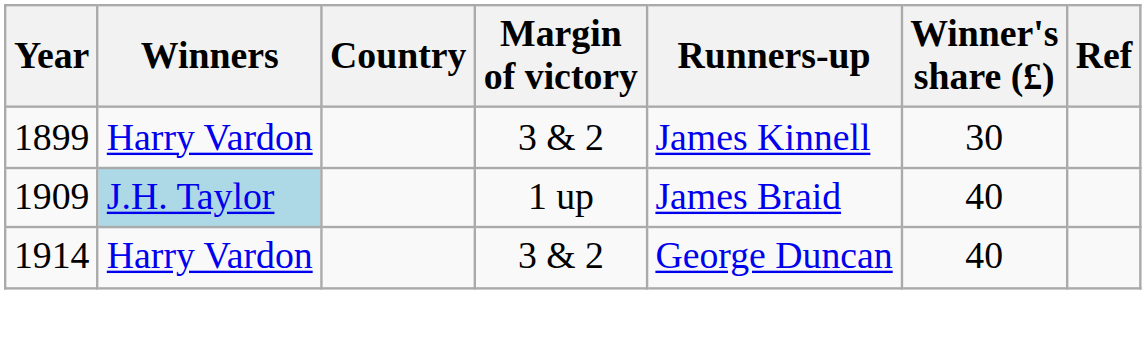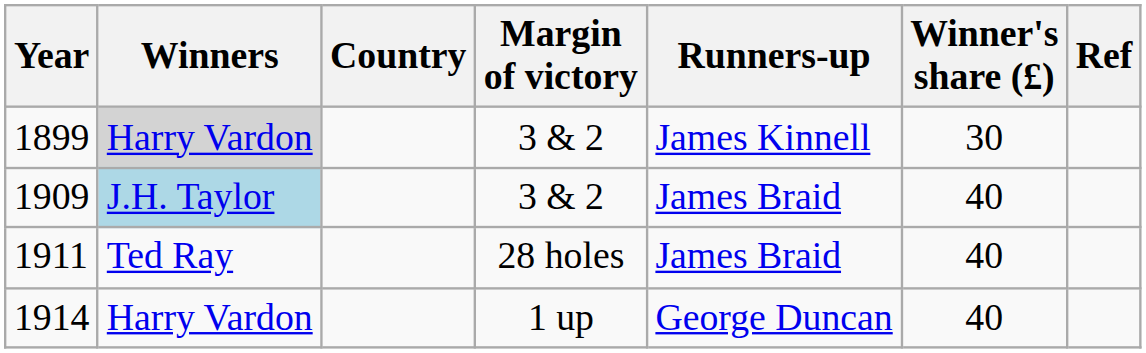1899 | Winners: no background -> lightgrey background
1909 | Margin of victory: 1 up -> 3 & 2
+ row: 1911 | Ted Ray | 28 holes | James Braid | 40
1914 | Margin of victory: 3 & 2 -> 1 up
